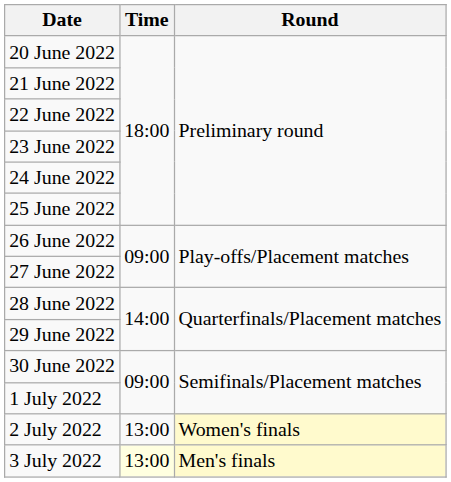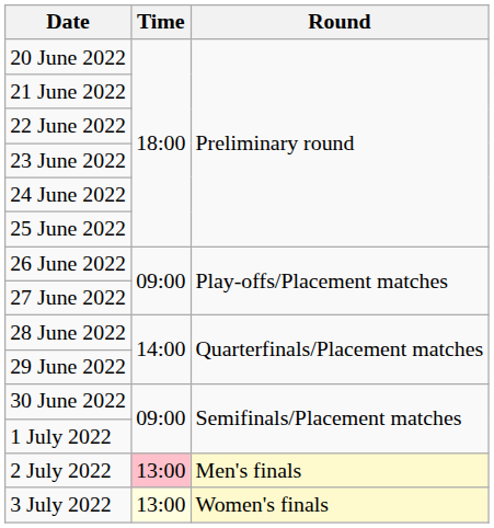2 July 2022 | Time: no background -> pink background
2 July 2022 | Round: Women's finals -> Men's finals
3 July 2022 | Round: Men's finals -> Women's finals
